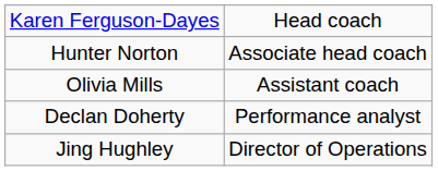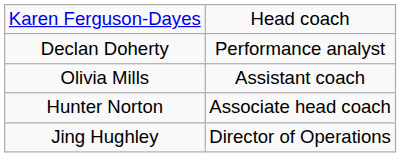rows swapped: Hunter Norton <-> Declan Doherty
